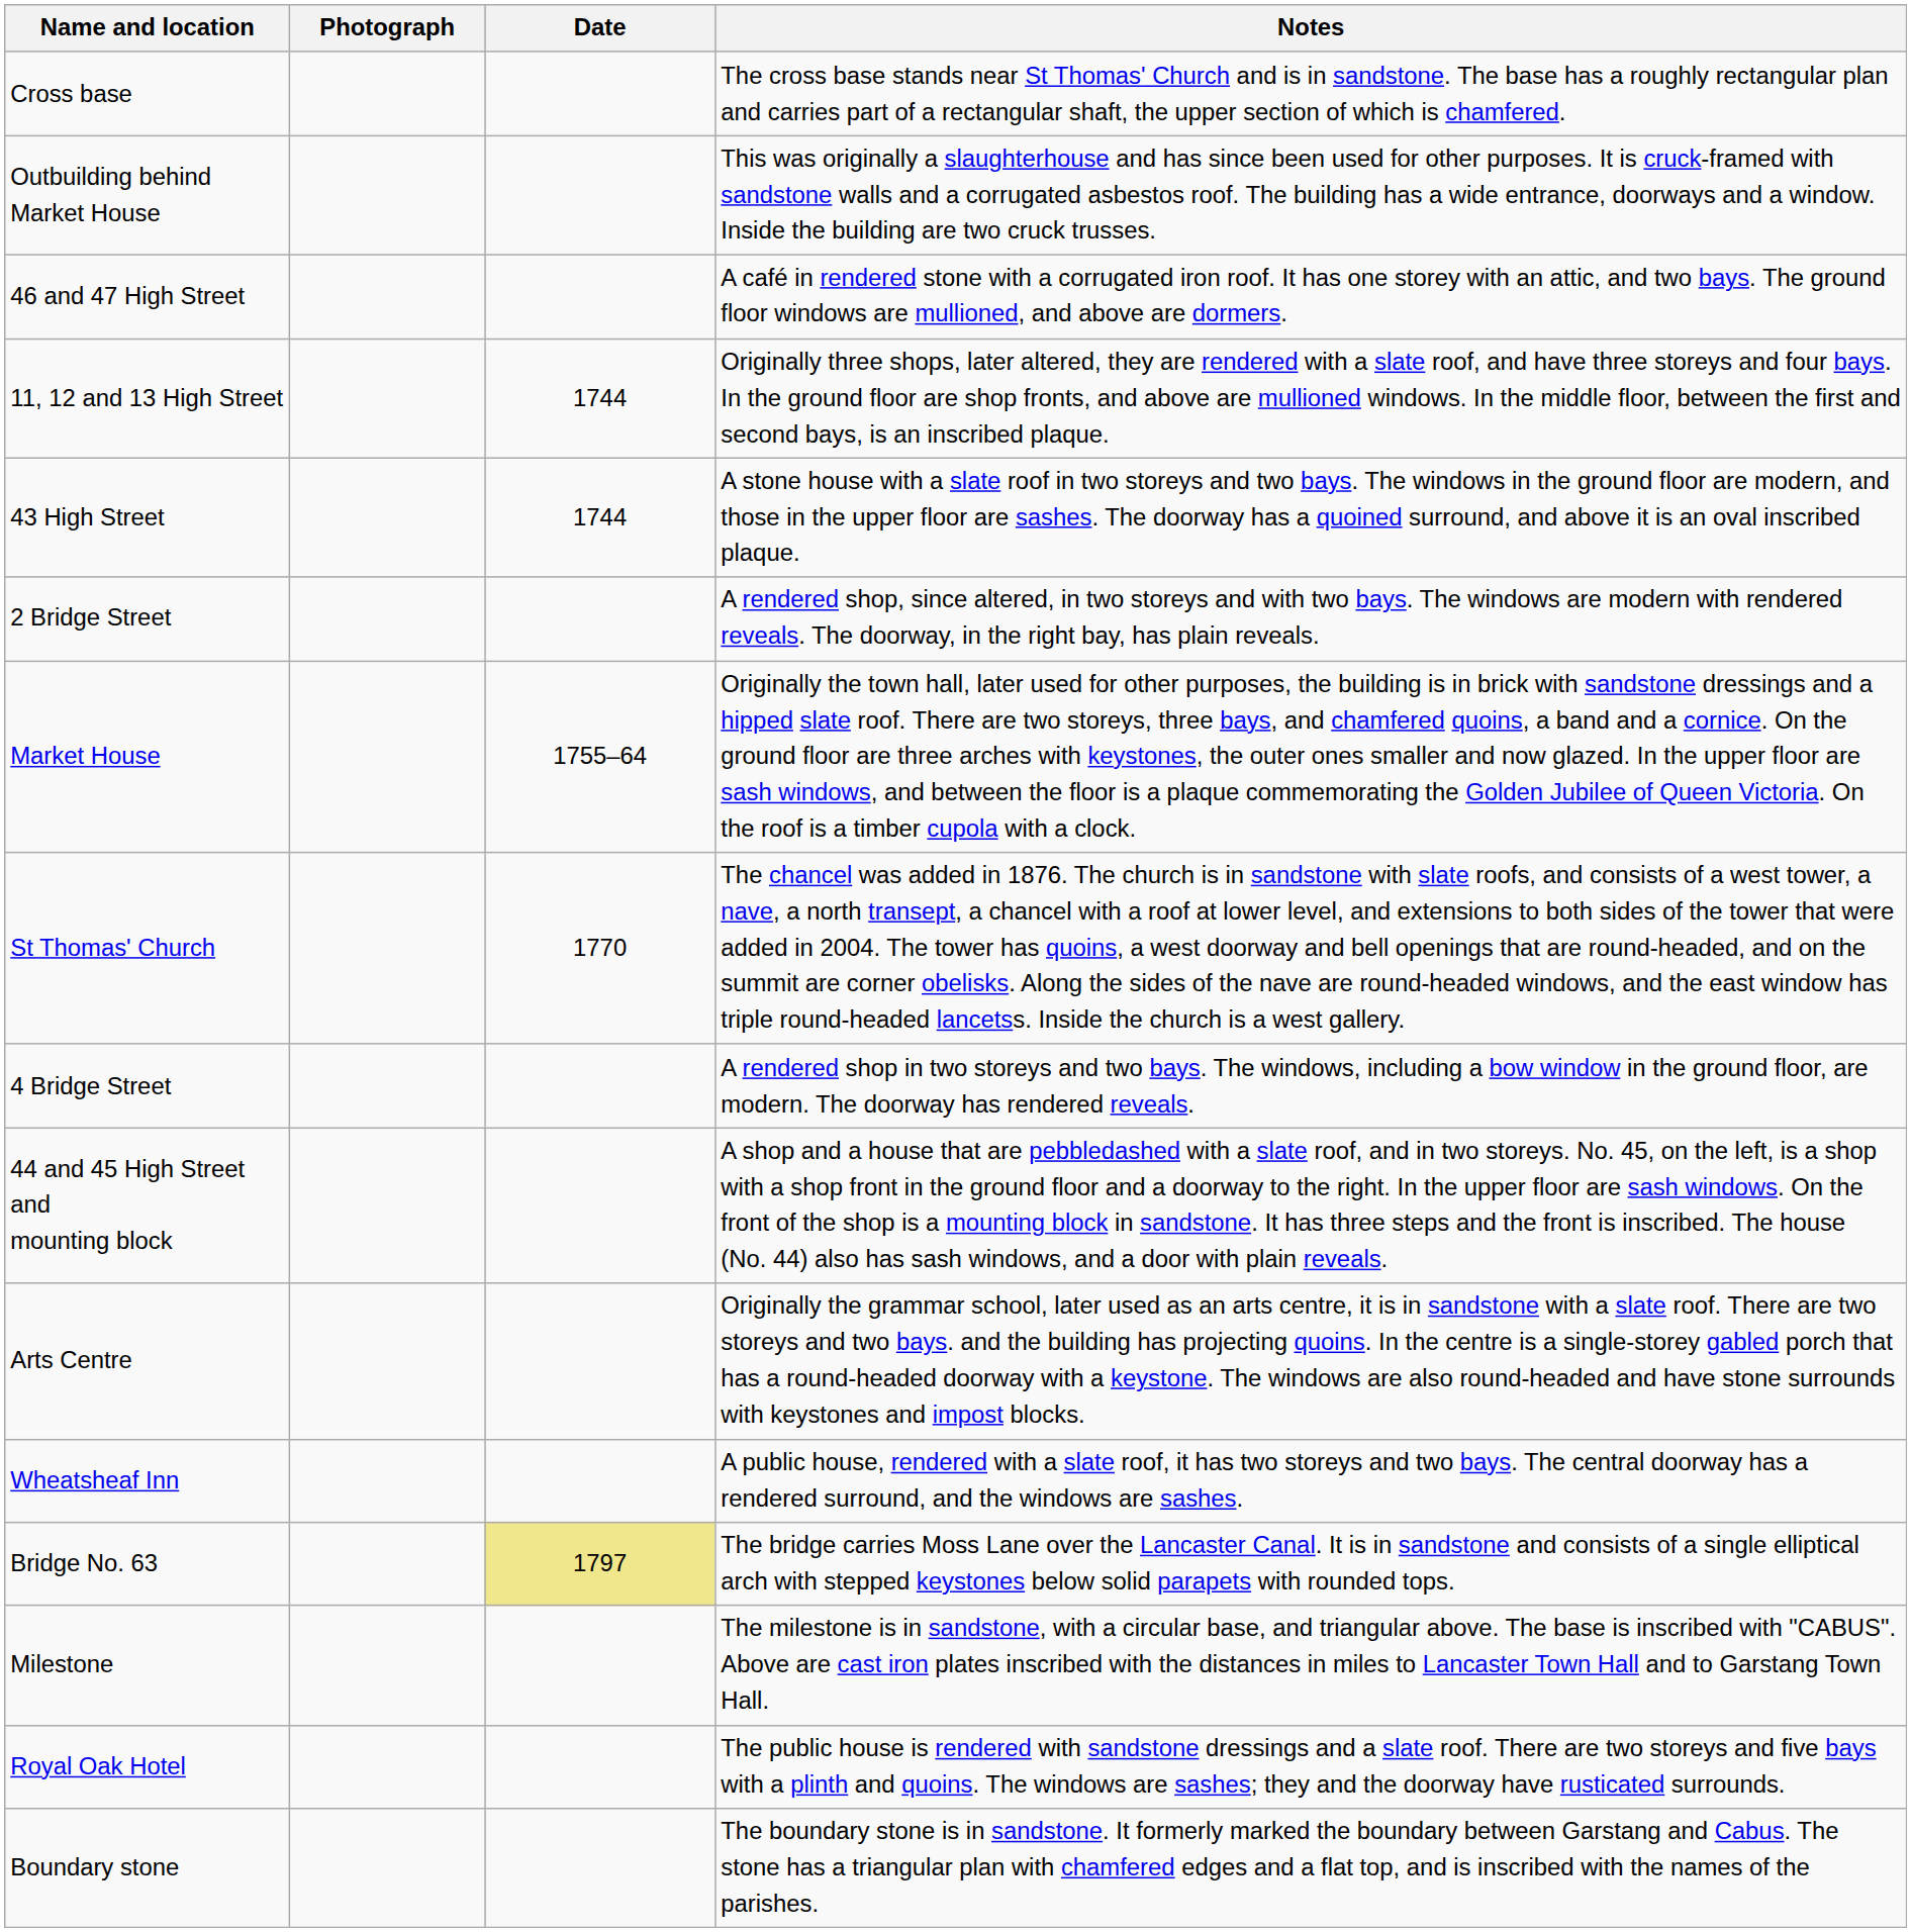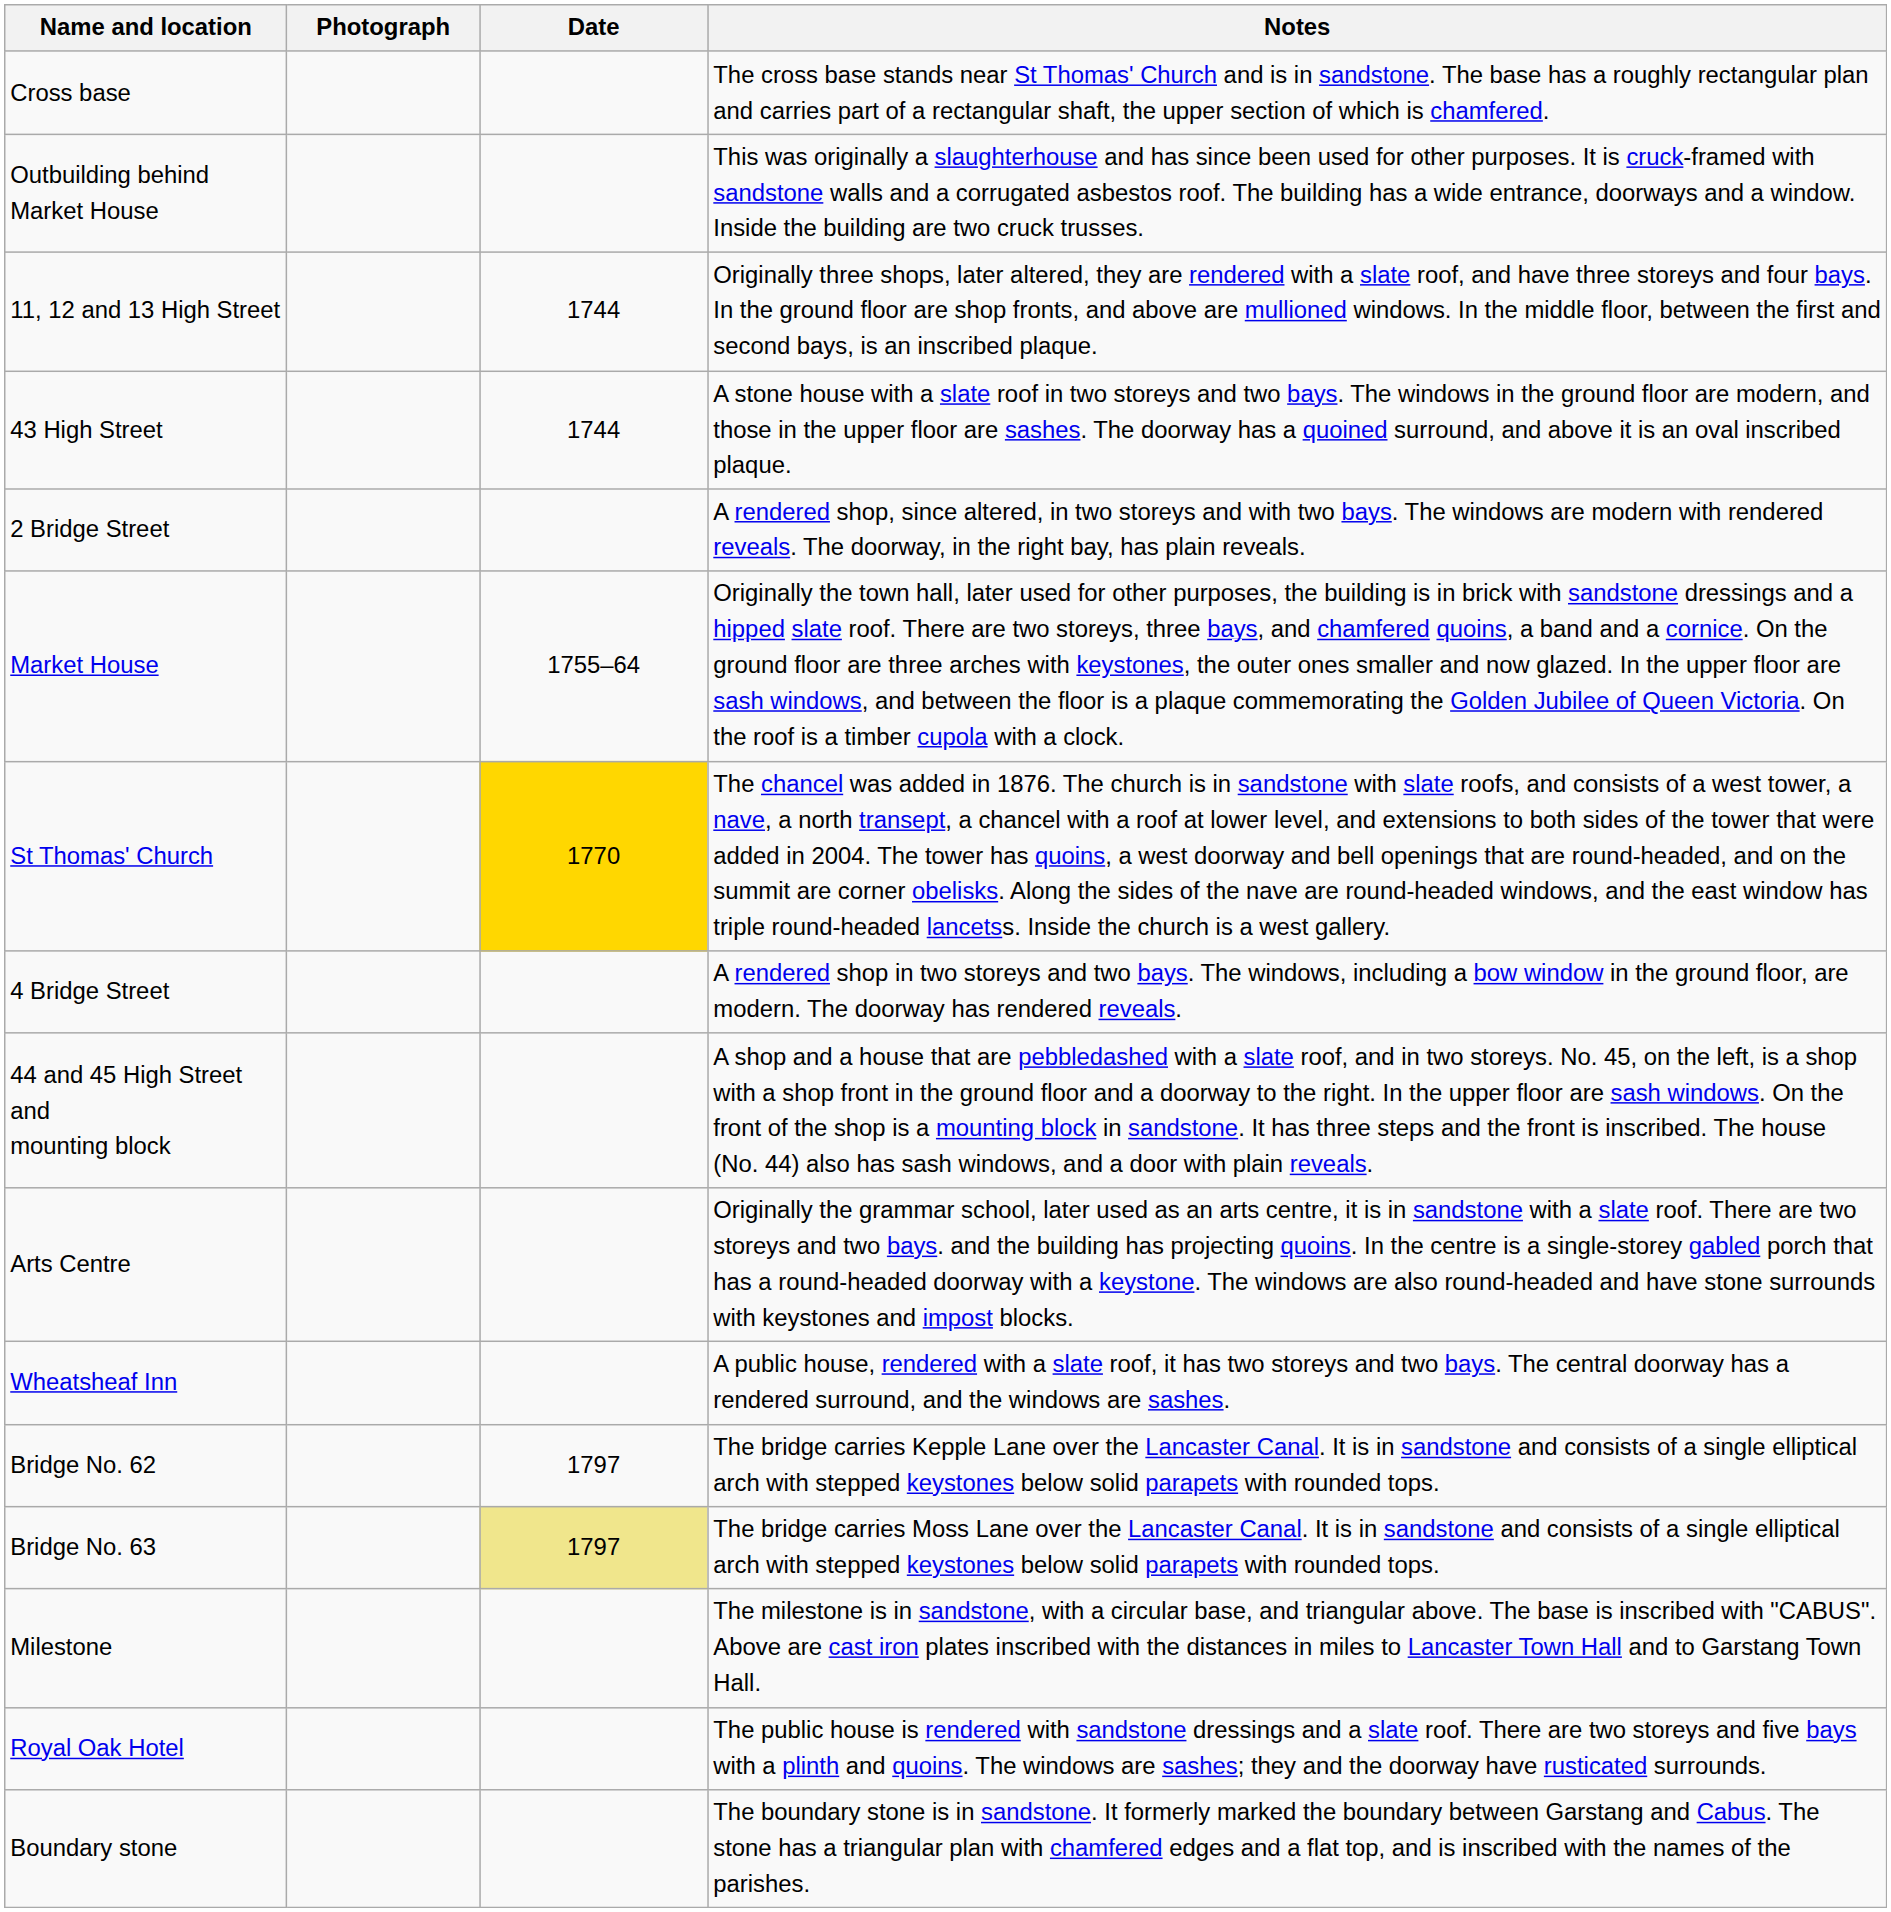- row: 46 and 47 High Street | A café in rendered stone with a corrugated iron roof. It has one storey with an attic, and two bays. The ground floor windows are mullioned, and above are dormers.
St Thomas' Church | Date: no background -> gold background
+ row: Bridge No. 62 | 1797 | The bridge carries Kepple Lane over the Lancaster Canal. It is in sandstone and consists of a single elliptical arch with stepped keystones below solid parapets with rounded tops.
